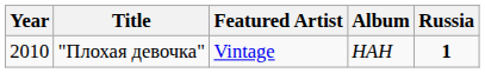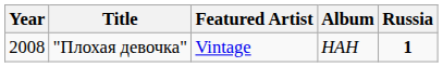"Плохая девочка" | Year: 2010 -> 2008
